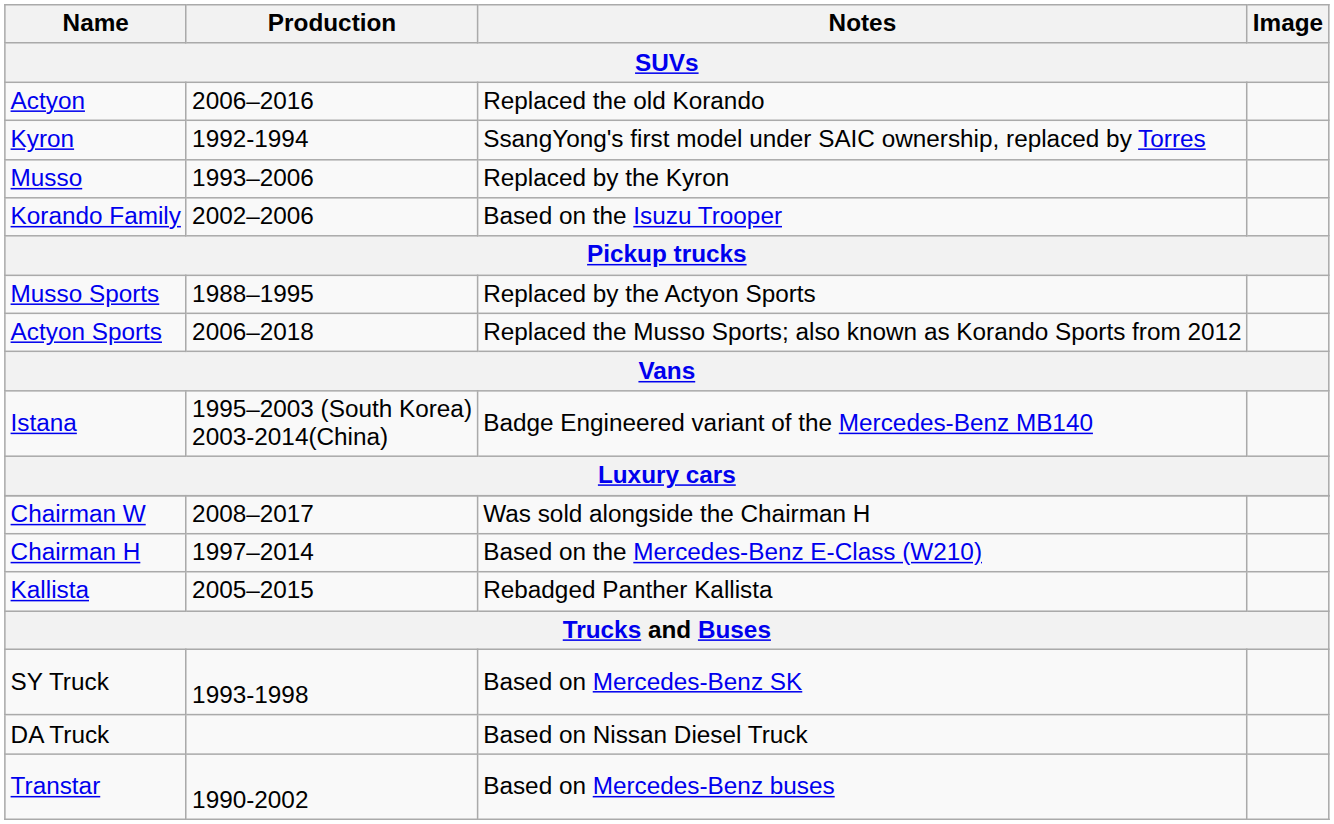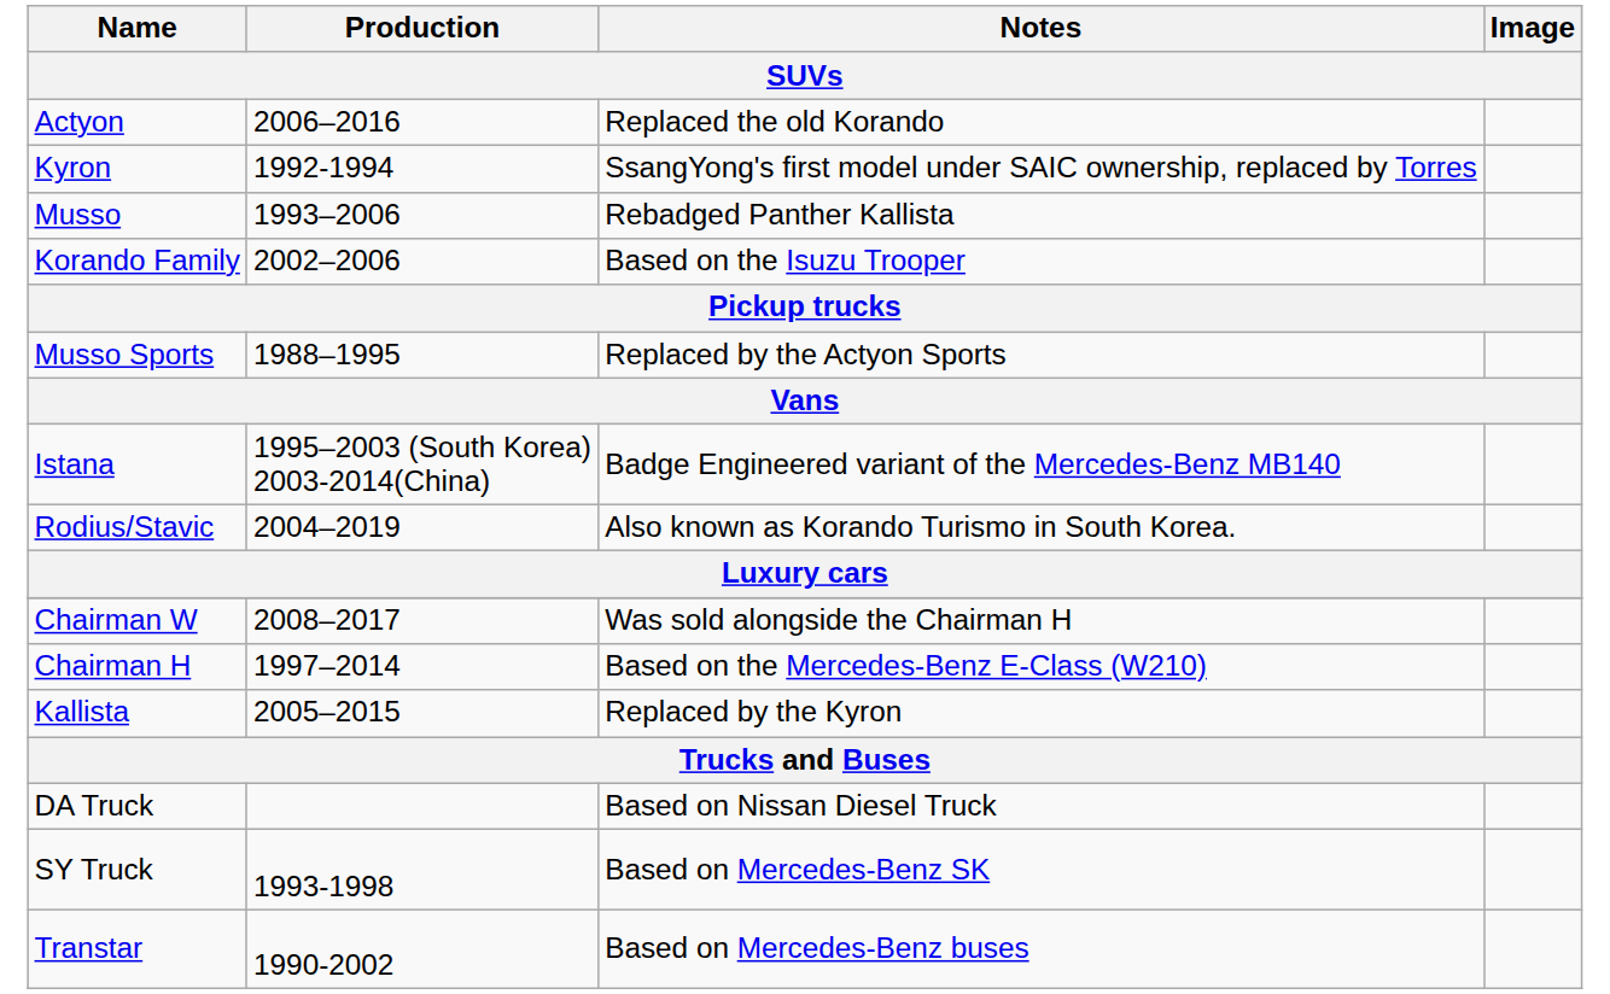Musso | Notes: Replaced by the Kyron -> Rebadged Panther Kallista
- row: Actyon Sports | 2006–2018 | Replaced the Musso Sports; also known as Korando Sports from 2012
+ row: Rodius/Stavic | 2004–2019 | Also known as Korando Turismo in South Korea.
Kallista | Notes: Rebadged Panther Kallista -> Replaced by the Kyron
rows swapped: DA Truck <-> SY Truck
